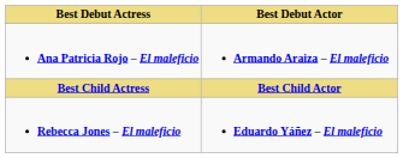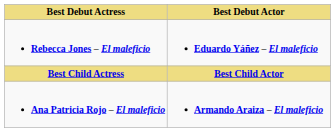rows swapped: Rebecca Jones – El maleficio <-> Ana Patricia Rojo – El maleficio
